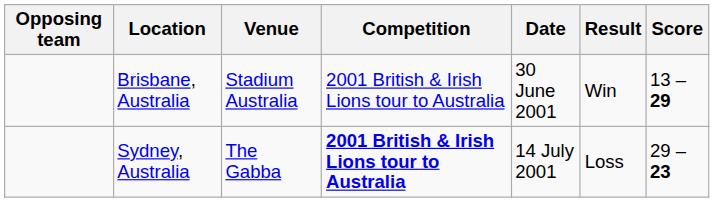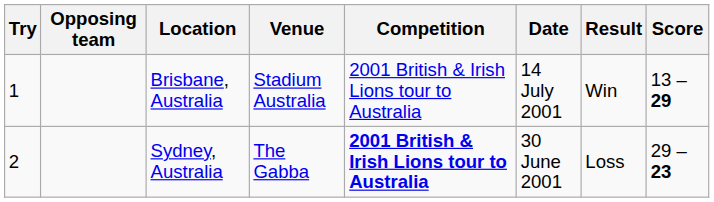+ column: Try | 1 | 2
Brisbane, Australia | Date: 30 June 2001 -> 14 July 2001
Sydney, Australia | Date: 14 July 2001 -> 30 June 2001
